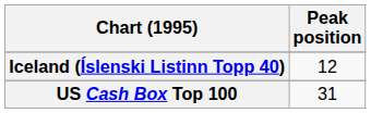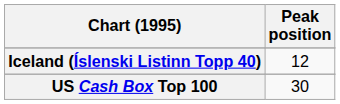US Cash Box Top 100 | Peak position: 31 -> 30
